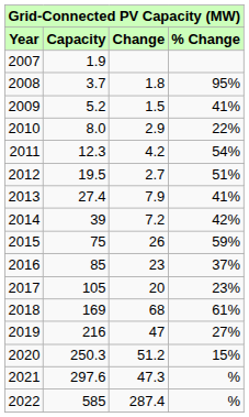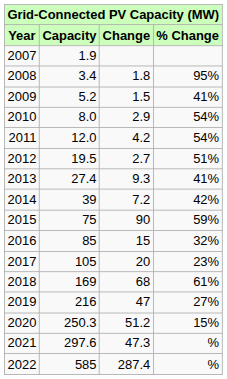2008 | Capacity: 3.7 -> 3.4
2010 | % Change: 22% -> 54%
2011 | Capacity: 12.3 -> 12.0
2013 | Change: 7.9 -> 9.3
2015 | Change: 26 -> 90
2016 | Change: 23 -> 15
2016 | % Change: 37% -> 32%
